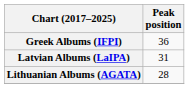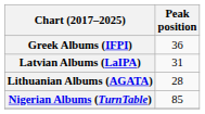+ row: Nigerian Albums (TurnTable) | 85
